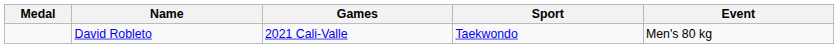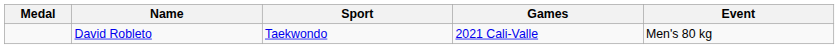columns swapped: Games <-> Sport
